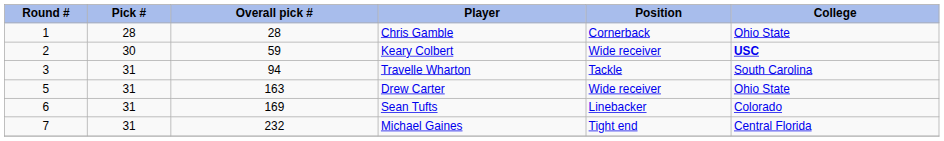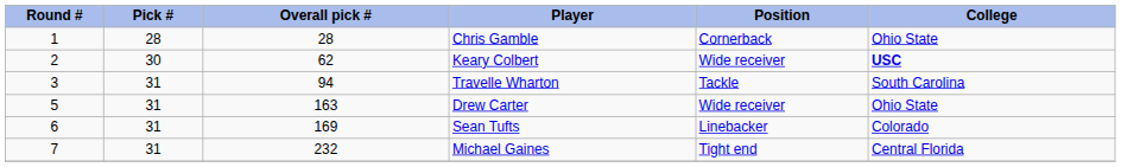Keary Colbert | Overall pick #: 59 -> 62
